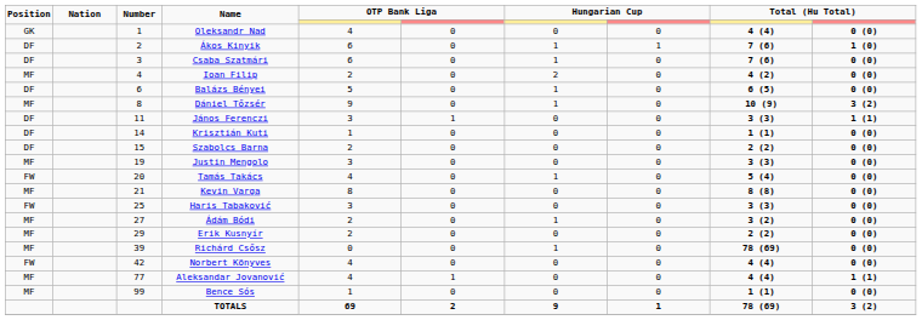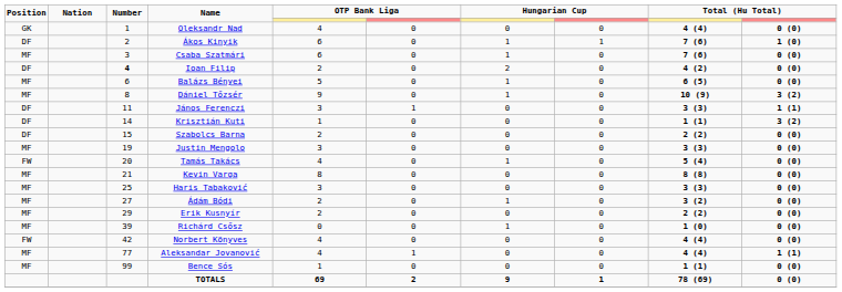Csaba Szatmári | Position: DF -> MF
Ioan Filip | Position: MF -> DF
Ioan Filip | Number: normal -> bold
Balázs Bényei | Position: DF -> MF
Krisztián Kuti | column 10: 0 (0) -> 3 (2)
Haris Tabaković | Position: FW -> MF
Richárd Csősz | column 9: 78 (69) -> 1 (0)
TOTALS | column 10: 3 (2) -> 0 (0)
